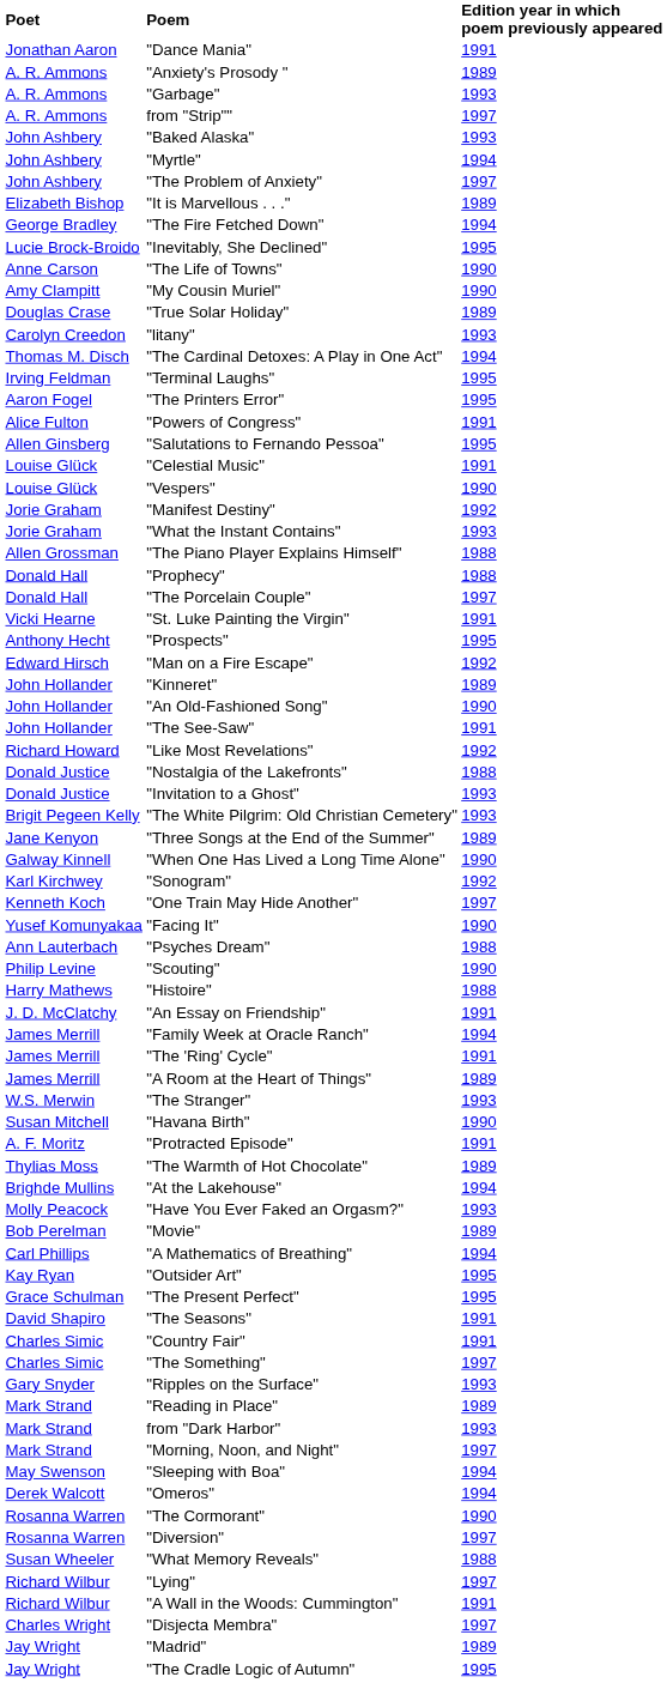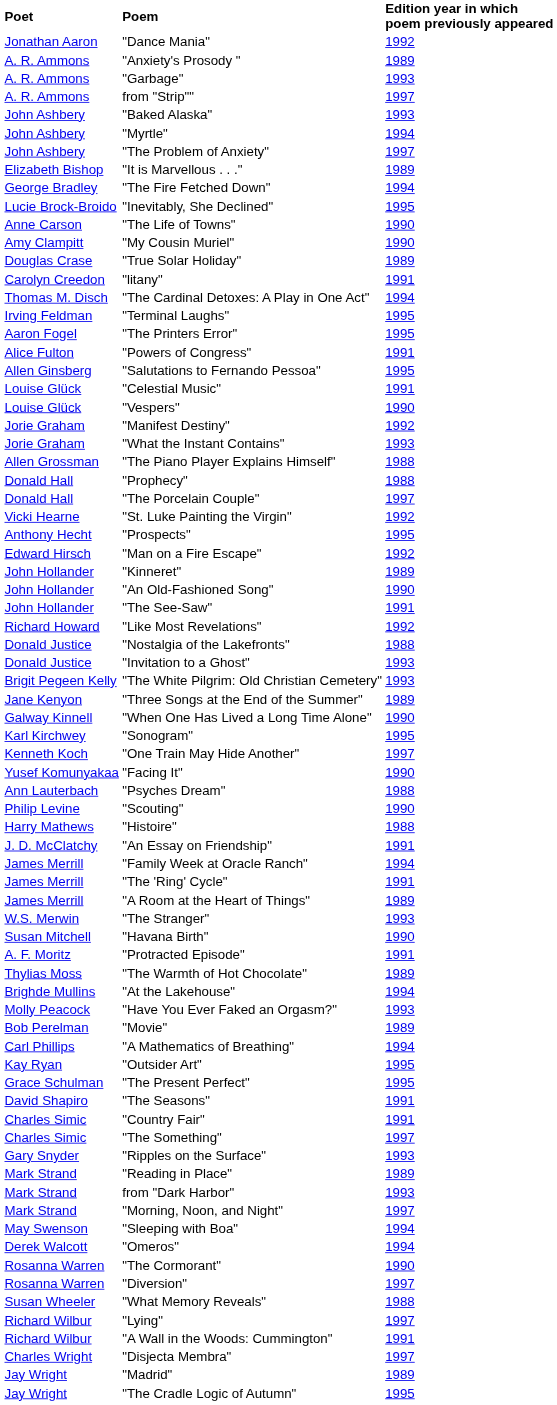"Dance Mania" | Edition year in which poem previously appeared: 1991 -> 1992
"litany" | Edition year in which poem previously appeared: 1993 -> 1991
"St. Luke Painting the Virgin" | Edition year in which poem previously appeared: 1991 -> 1992
"Sonogram" | Edition year in which poem previously appeared: 1992 -> 1995
